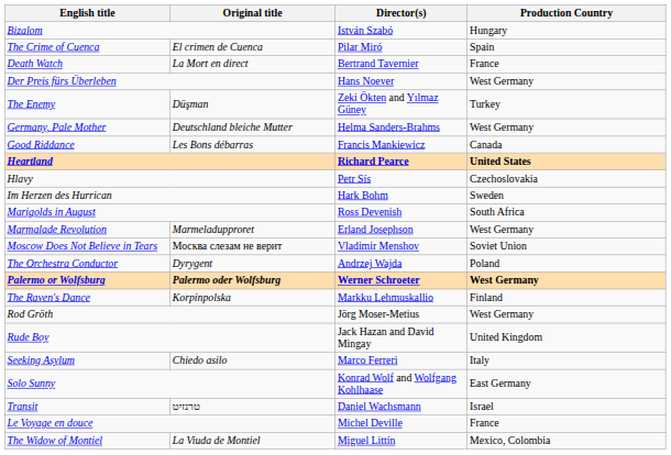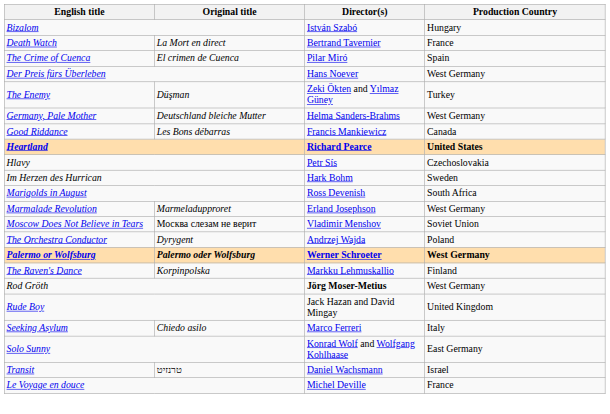rows swapped: The Crime of Cuenca <-> Death Watch
Rod Gröth | Director(s): normal -> bold
- row: The Widow of Montiel | La Viuda de Montiel | Miguel Littín | Mexico, Colombia
